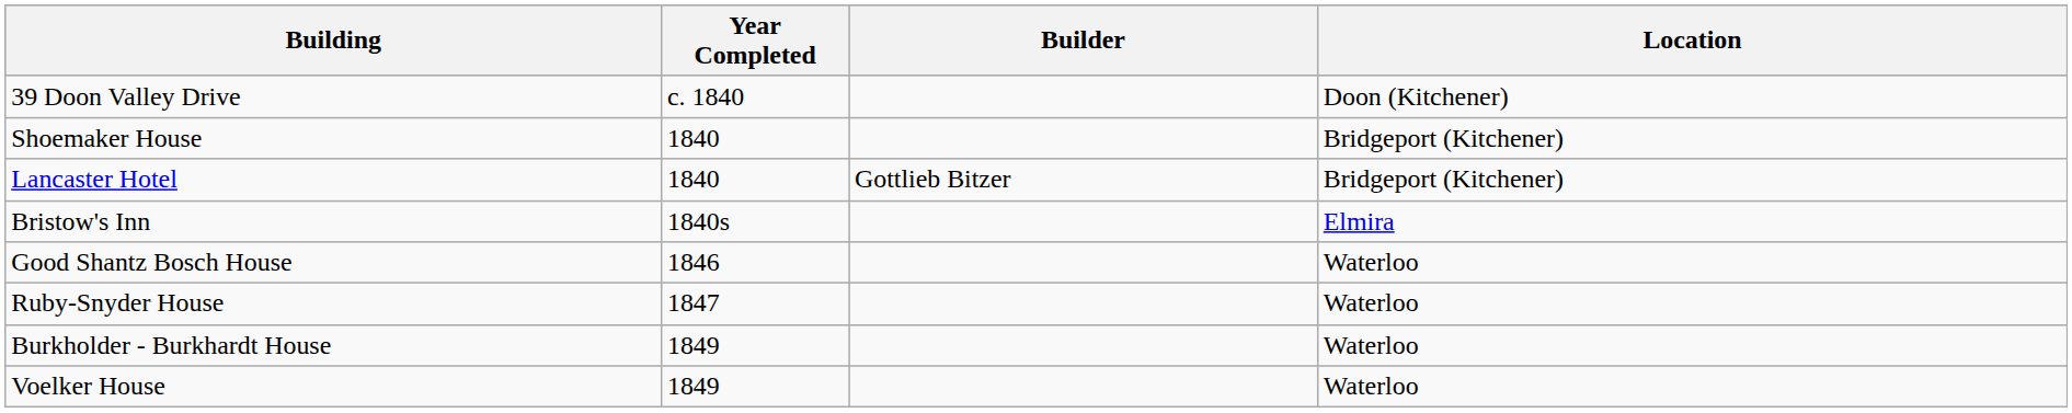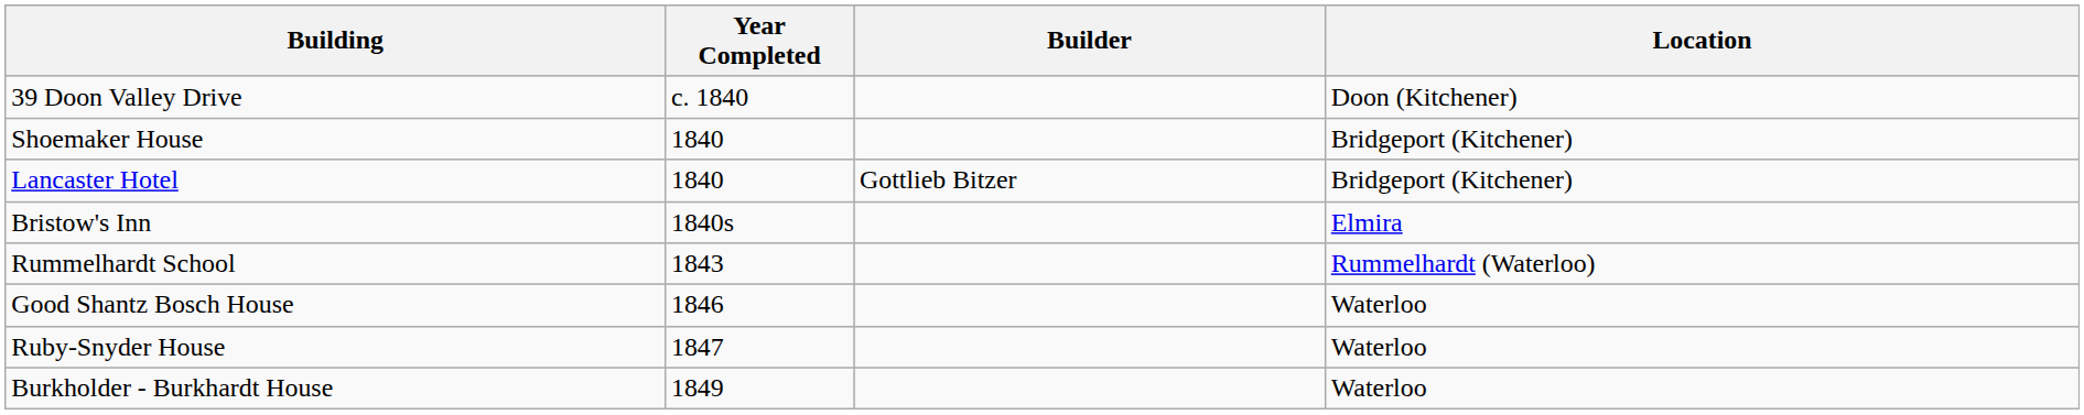+ row: Rummelhardt School | 1843 | Rummelhardt (Waterloo)
- row: Voelker House | 1849 | Waterloo
